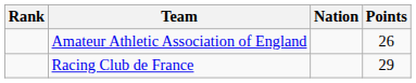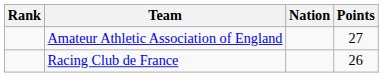Amateur Athletic Association of England | Points: 26 -> 27
Racing Club de France | Points: 29 -> 26
